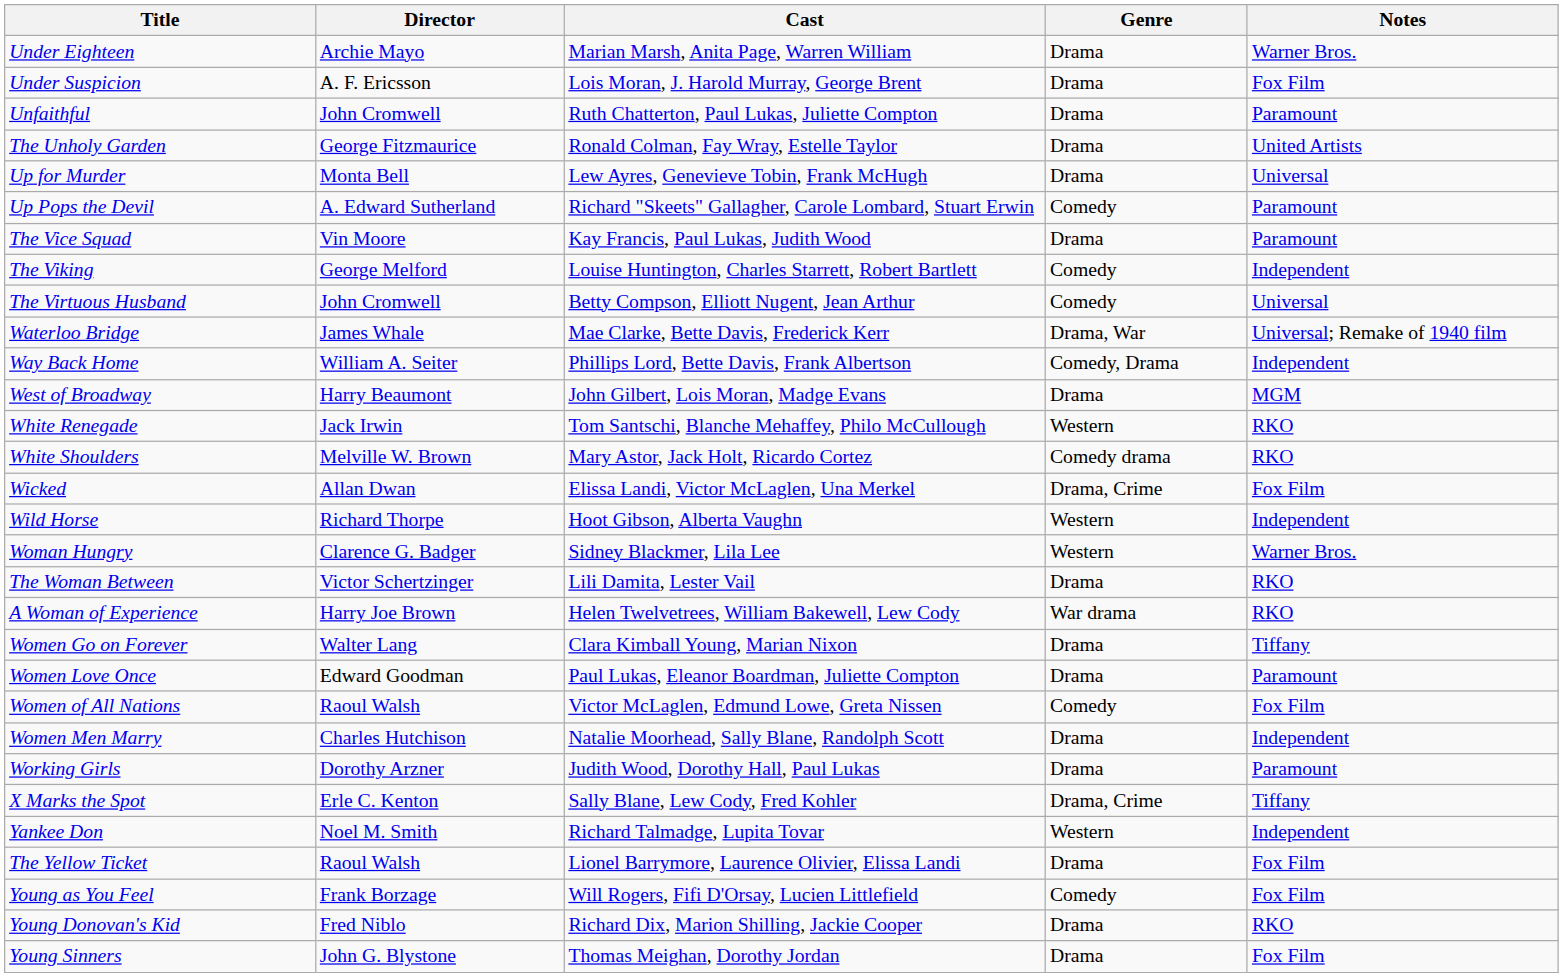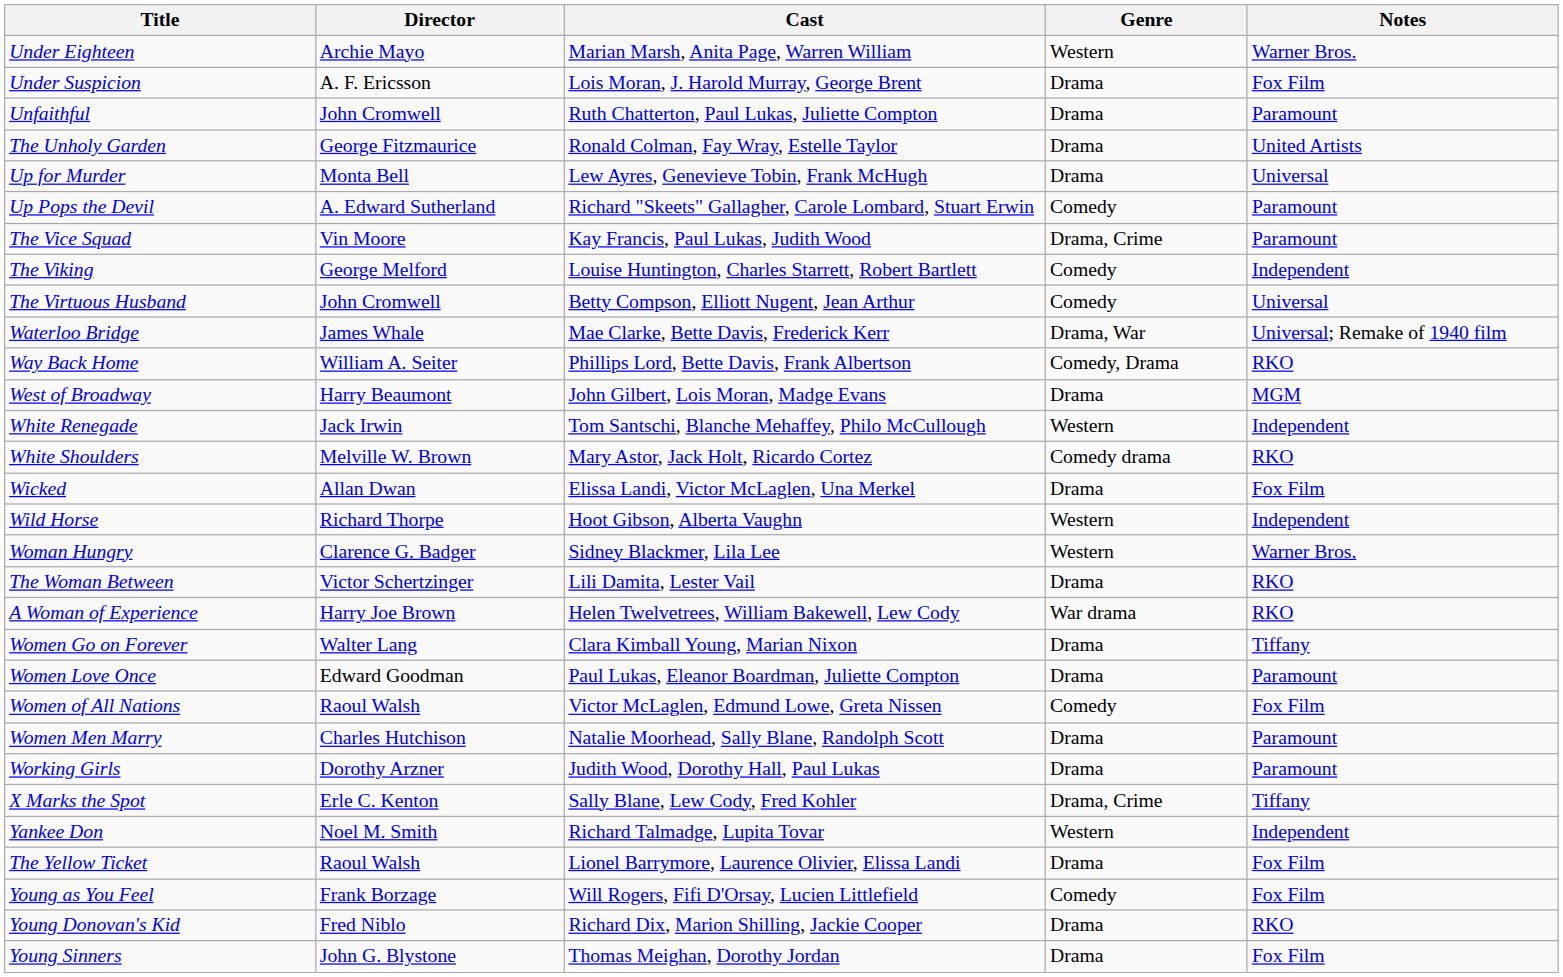Under Eighteen | Genre: Drama -> Western
The Vice Squad | Genre: Drama -> Drama, Crime
Way Back Home | Notes: Independent -> RKO
White Renegade | Notes: RKO -> Independent
Wicked | Genre: Drama, Crime -> Drama
Women Men Marry | Notes: Independent -> Paramount
